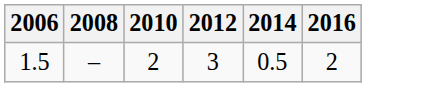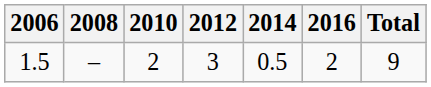+ column: Total | 9
